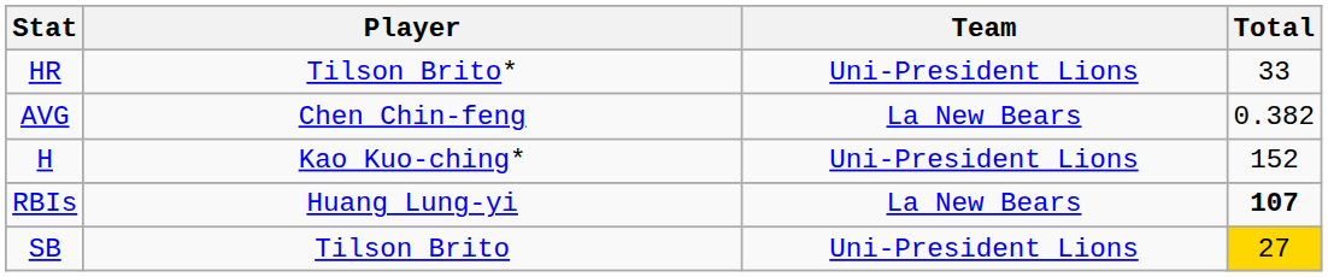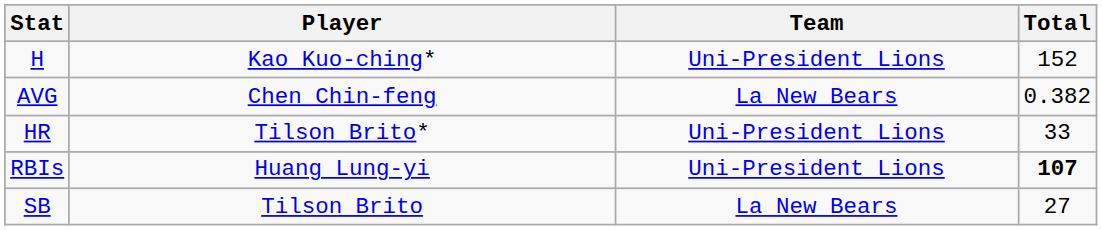rows swapped: HR <-> H
RBIs | Team: La New Bears -> Uni-President Lions
SB | Team: Uni-President Lions -> La New Bears
SB | Total: gold background -> no background
